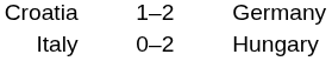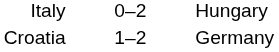rows swapped: Croatia <-> Italy
